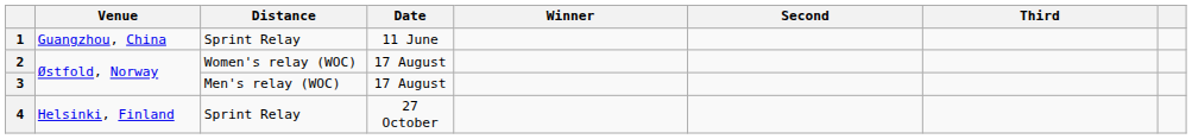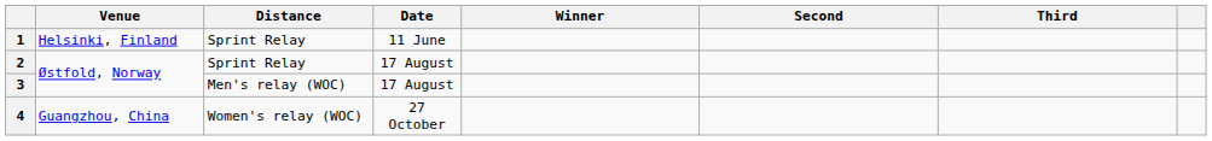1 | Venue: Guangzhou, China -> Helsinki, Finland
2 | Distance: Women's relay (WOC) -> Sprint Relay
4 | Venue: Helsinki, Finland -> Guangzhou, China
4 | Distance: Sprint Relay -> Women's relay (WOC)
